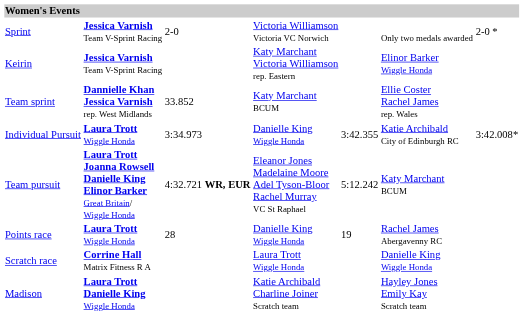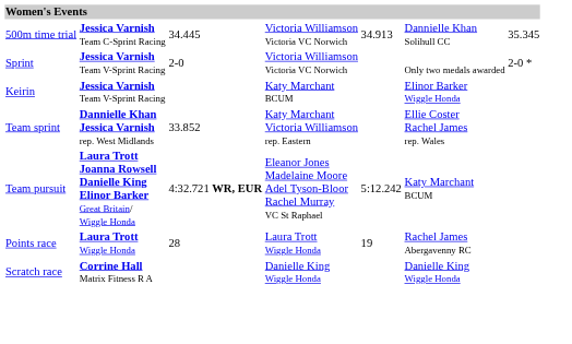+ row: 500m time trial | Jessica Varnish Team C-Sprint Racing | 34.445 | Victoria Williamson Victoria VC Norwich | 34.913 | Dannielle Khan Solihull CC | 35.345
Keirin | column 4: Katy Marchant Victoria Williamson rep. Eastern -> Katy Marchant BCUM
Team sprint | column 4: Katy Marchant BCUM -> Katy Marchant Victoria Williamson rep. Eastern
- row: Individual Pursuit | Laura Trott Wiggle Honda | 3:34.973 | Danielle King Wiggle Honda | 3:42.355 | Katie Archibald City of Edinburgh RC | 3:42.008*
Points race | column 4: Danielle King Wiggle Honda -> Laura Trott Wiggle Honda
Scratch race | column 4: Laura Trott Wiggle Honda -> Danielle King Wiggle Honda
- row: Madison | Laura Trott Danielle King Wiggle Honda | Katie Archibald Charline Joiner Scratch team | Hayley Jones Emily Kay Scratch team
